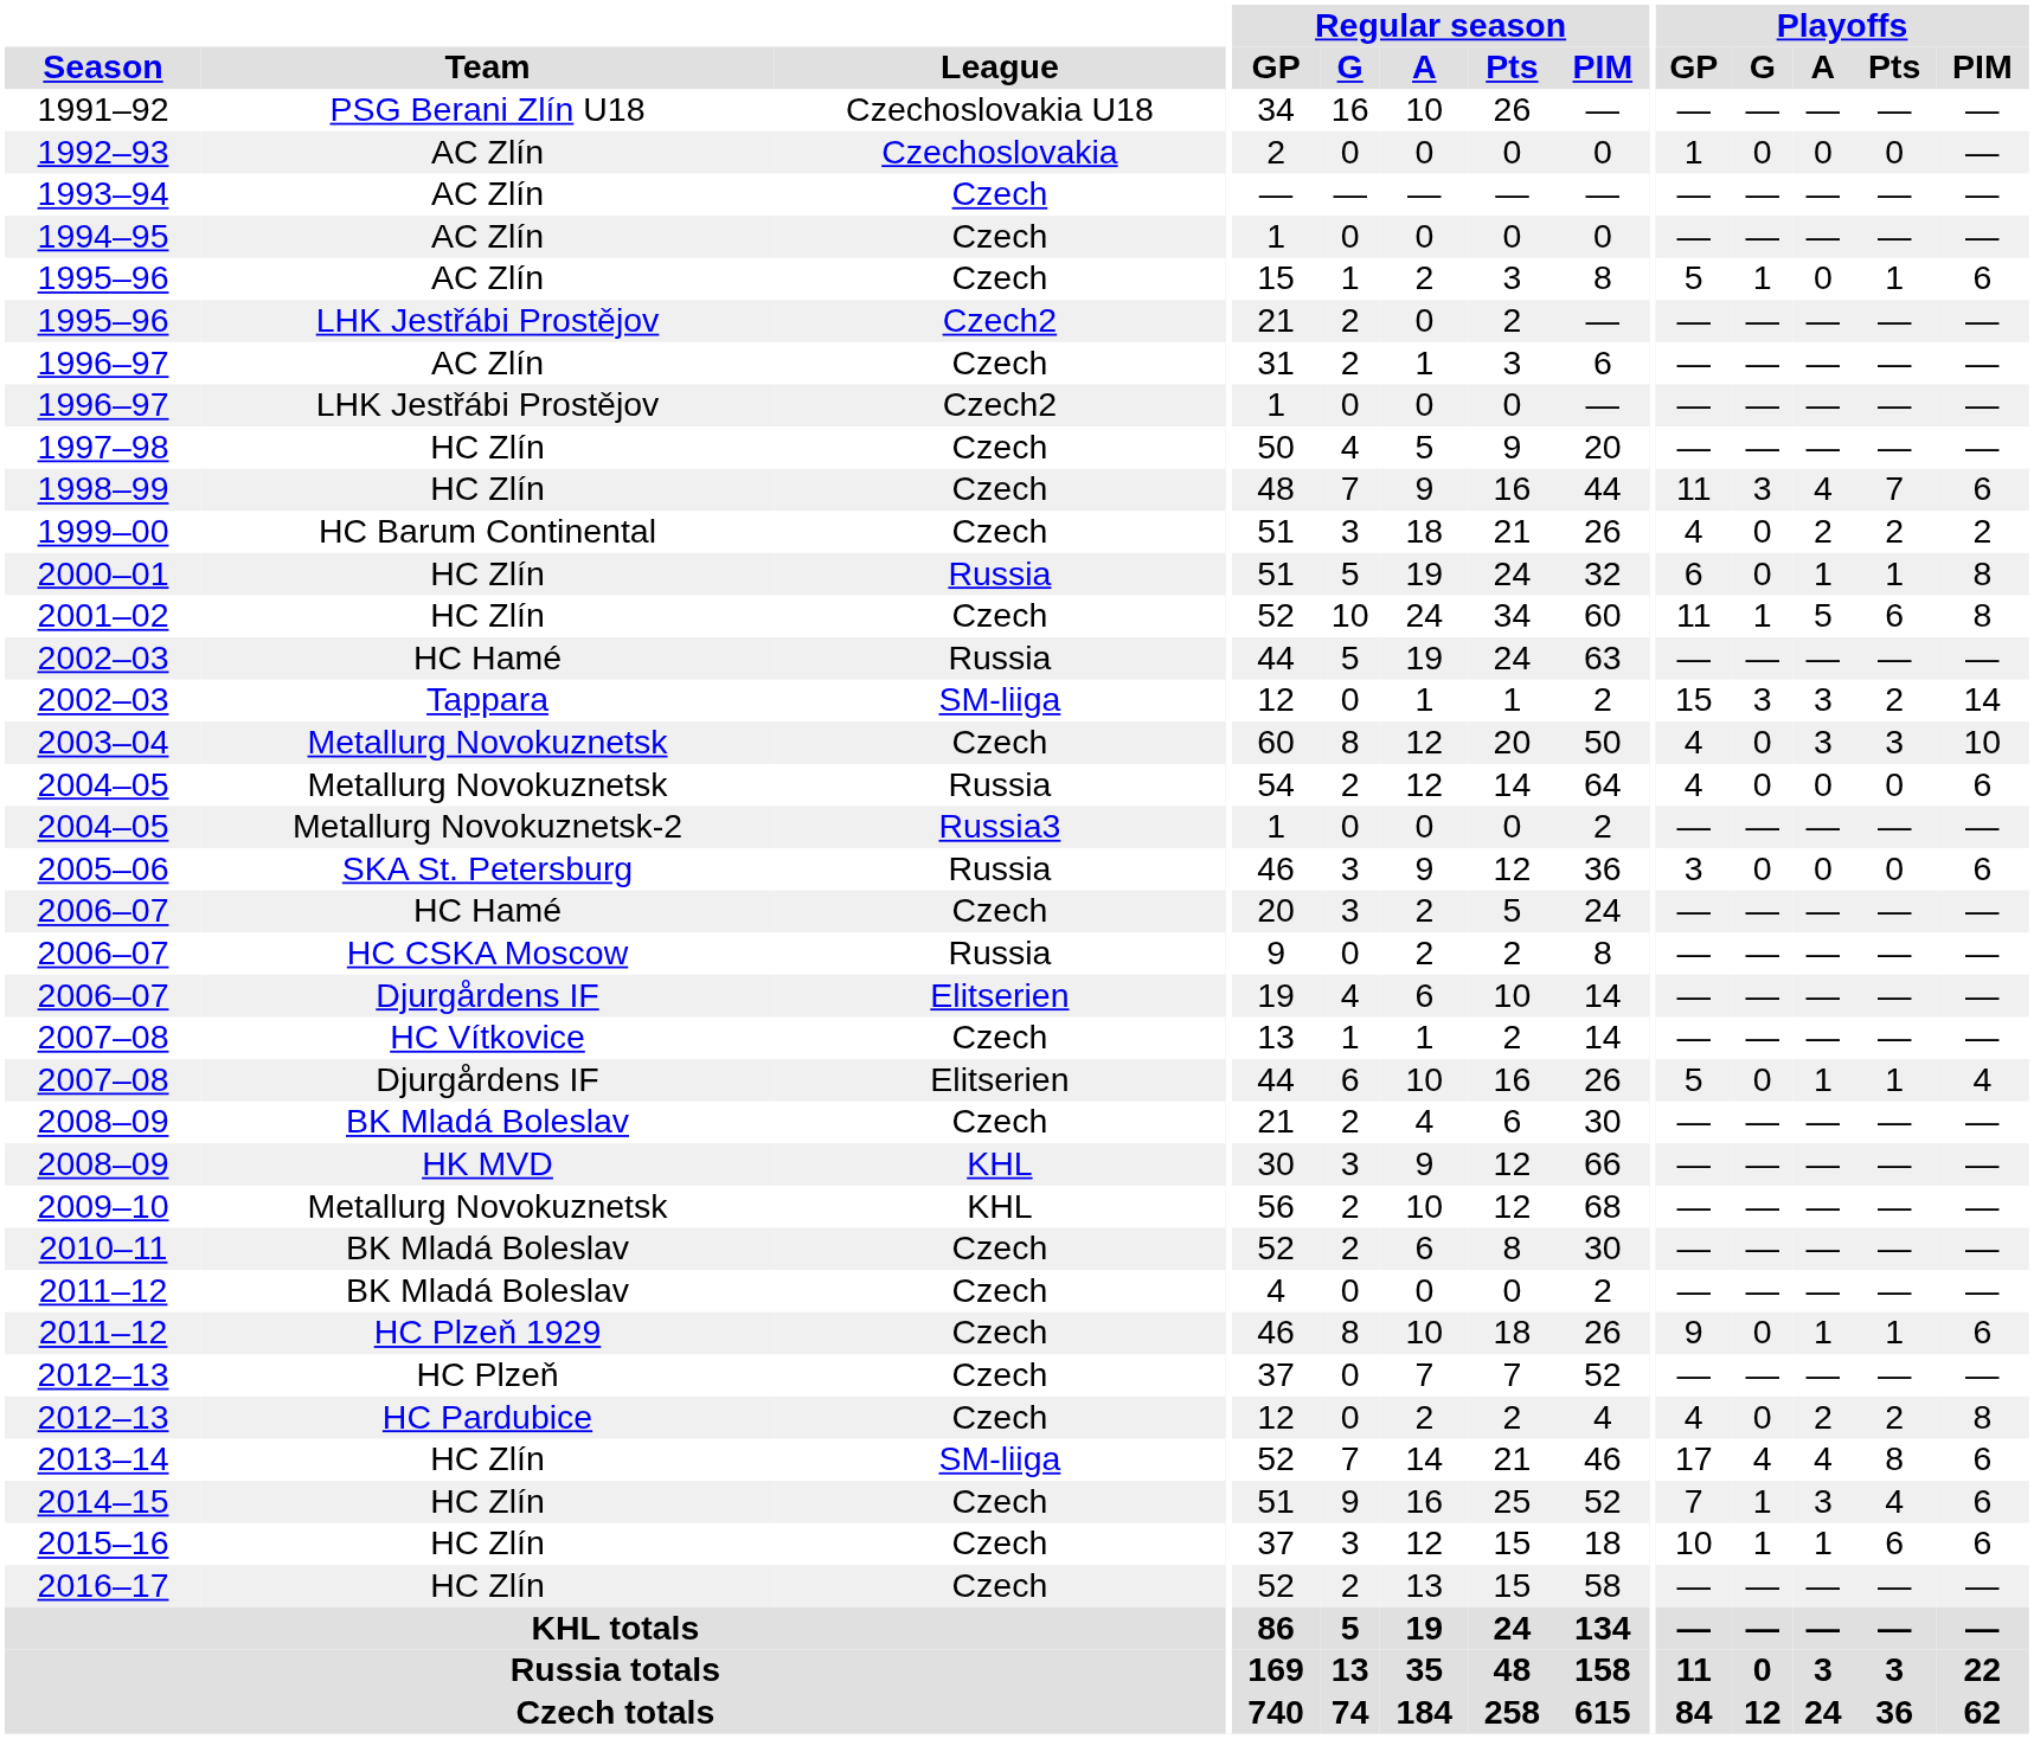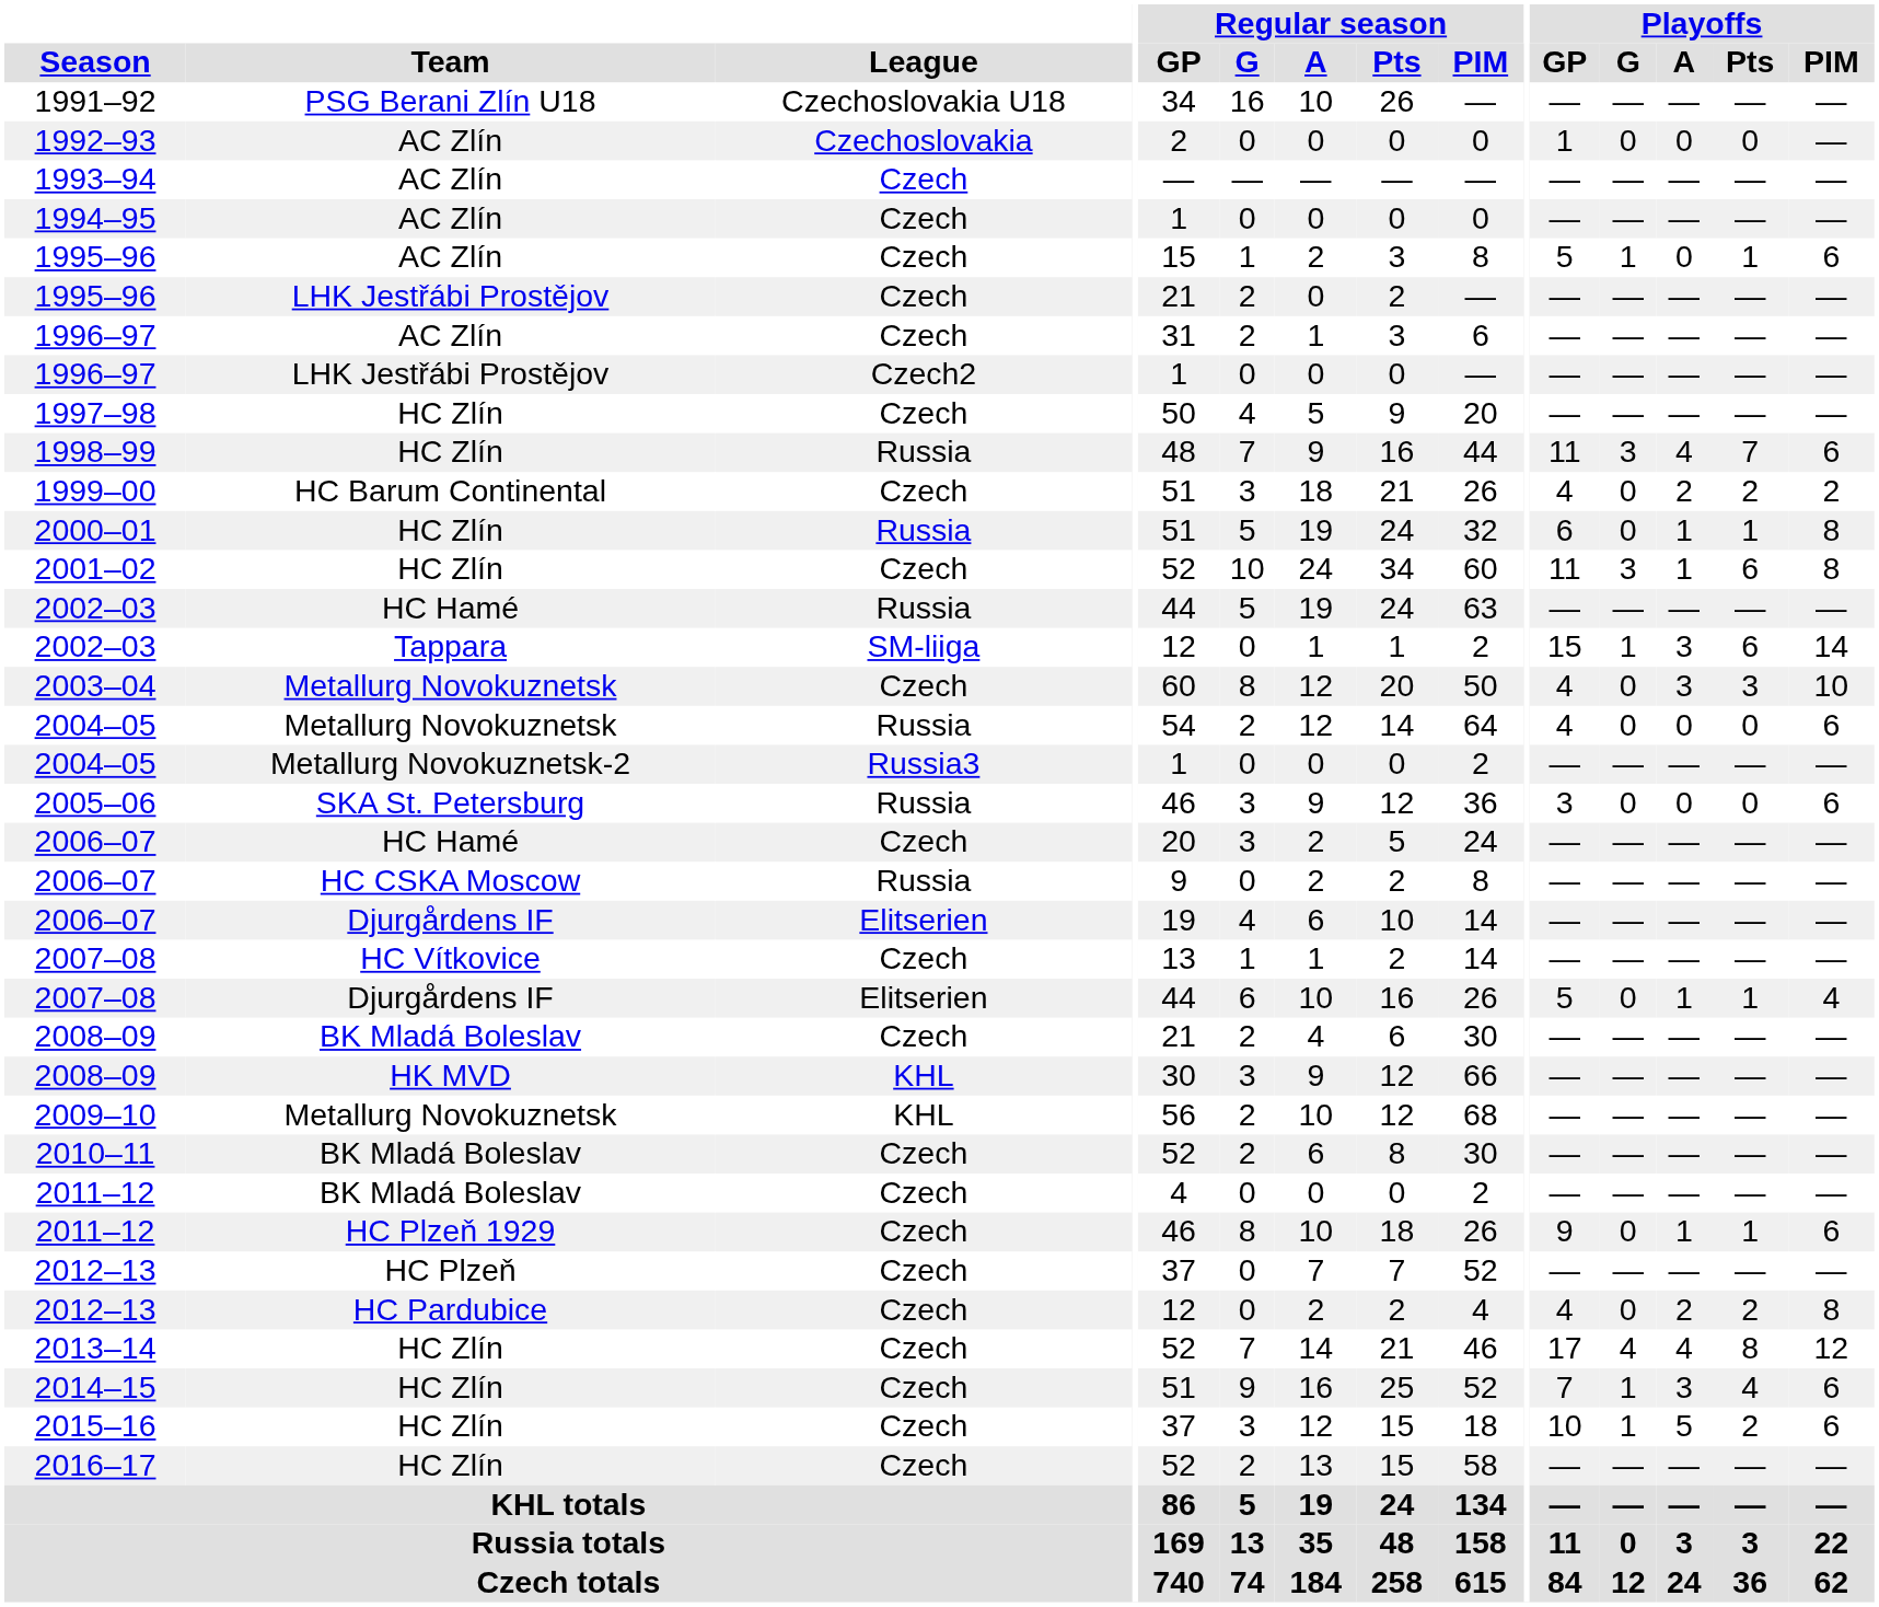1995–96 / LHK Jestřábi Prostějov | League: Czech2 -> Czech
1998–99 | League: Czech -> Russia
2001–02 | Playoffs / G: 1 -> 3
2001–02 | Playoffs / A: 5 -> 1
2002–03 / Tappara | Playoffs / G: 3 -> 1
2002–03 / Tappara | Playoffs / Pts: 2 -> 6
2013–14 | League: SM-liiga -> Czech
2013–14 | Playoffs / PIM: 6 -> 12
2015–16 | Playoffs / A: 1 -> 5
2015–16 | Playoffs / Pts: 6 -> 2
